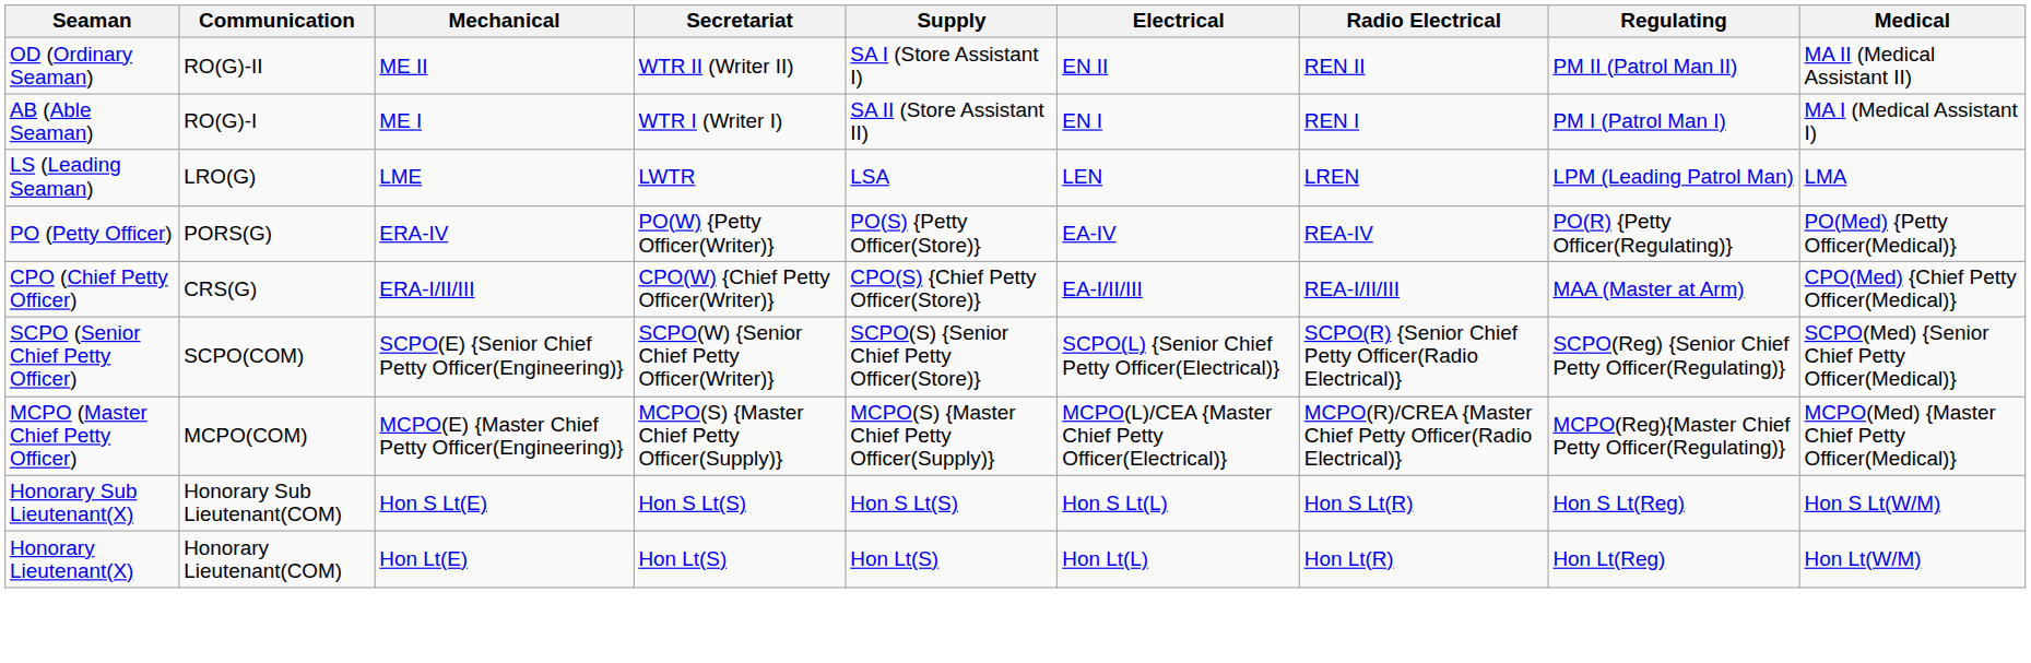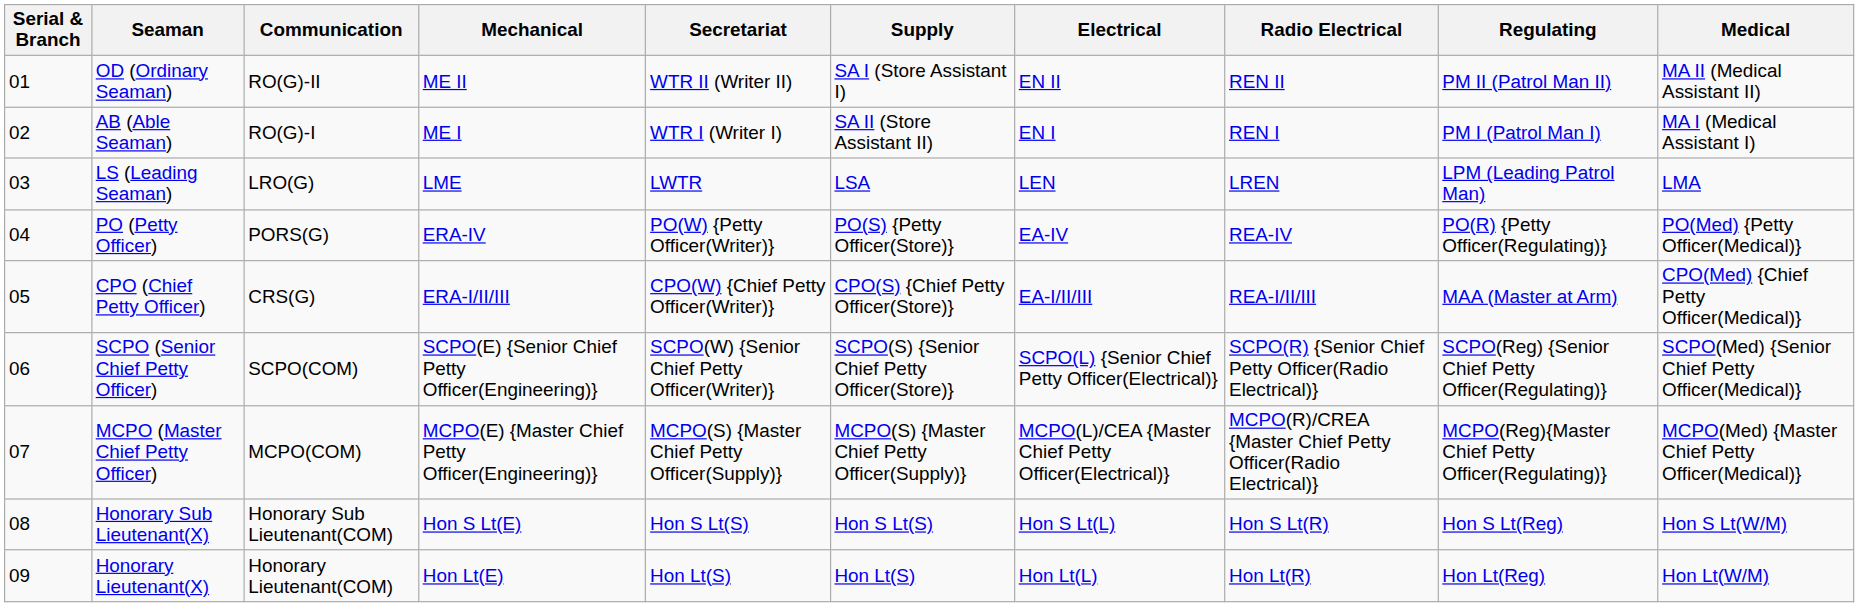+ column: Serial & Branch | 01 | 02 | 03 | 04 | 05 | 06 | 07 | 08 | 09
